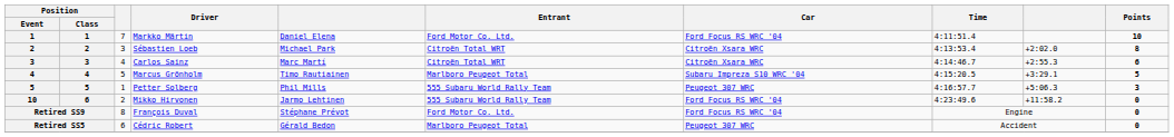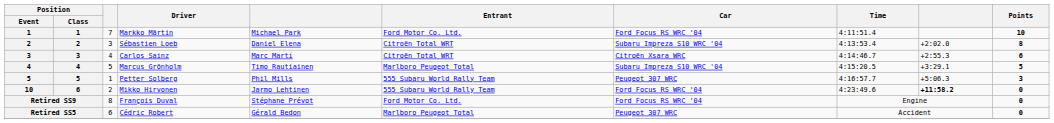Markko Märtin | column 5: Daniel Elena -> Michael Park
Sébastien Loeb | column 5: Michael Park -> Daniel Elena
Sébastien Loeb | Car: Citroën Xsara WRC -> Subaru Impreza S10 WRC '04
Mikko Hirvonen | column 9: normal -> bold
